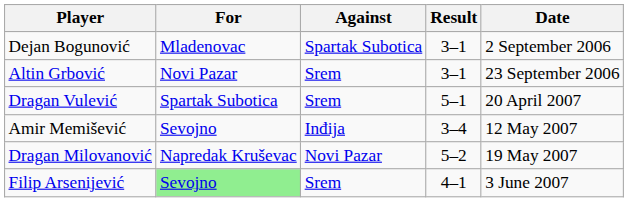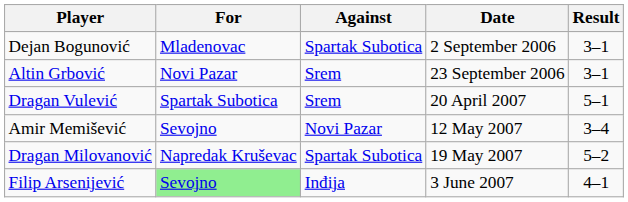columns swapped: Result <-> Date
Amir Memišević | Against: Inđija -> Novi Pazar
Dragan Milovanović | Against: Novi Pazar -> Spartak Subotica
Filip Arsenijević | Against: Srem -> Inđija
